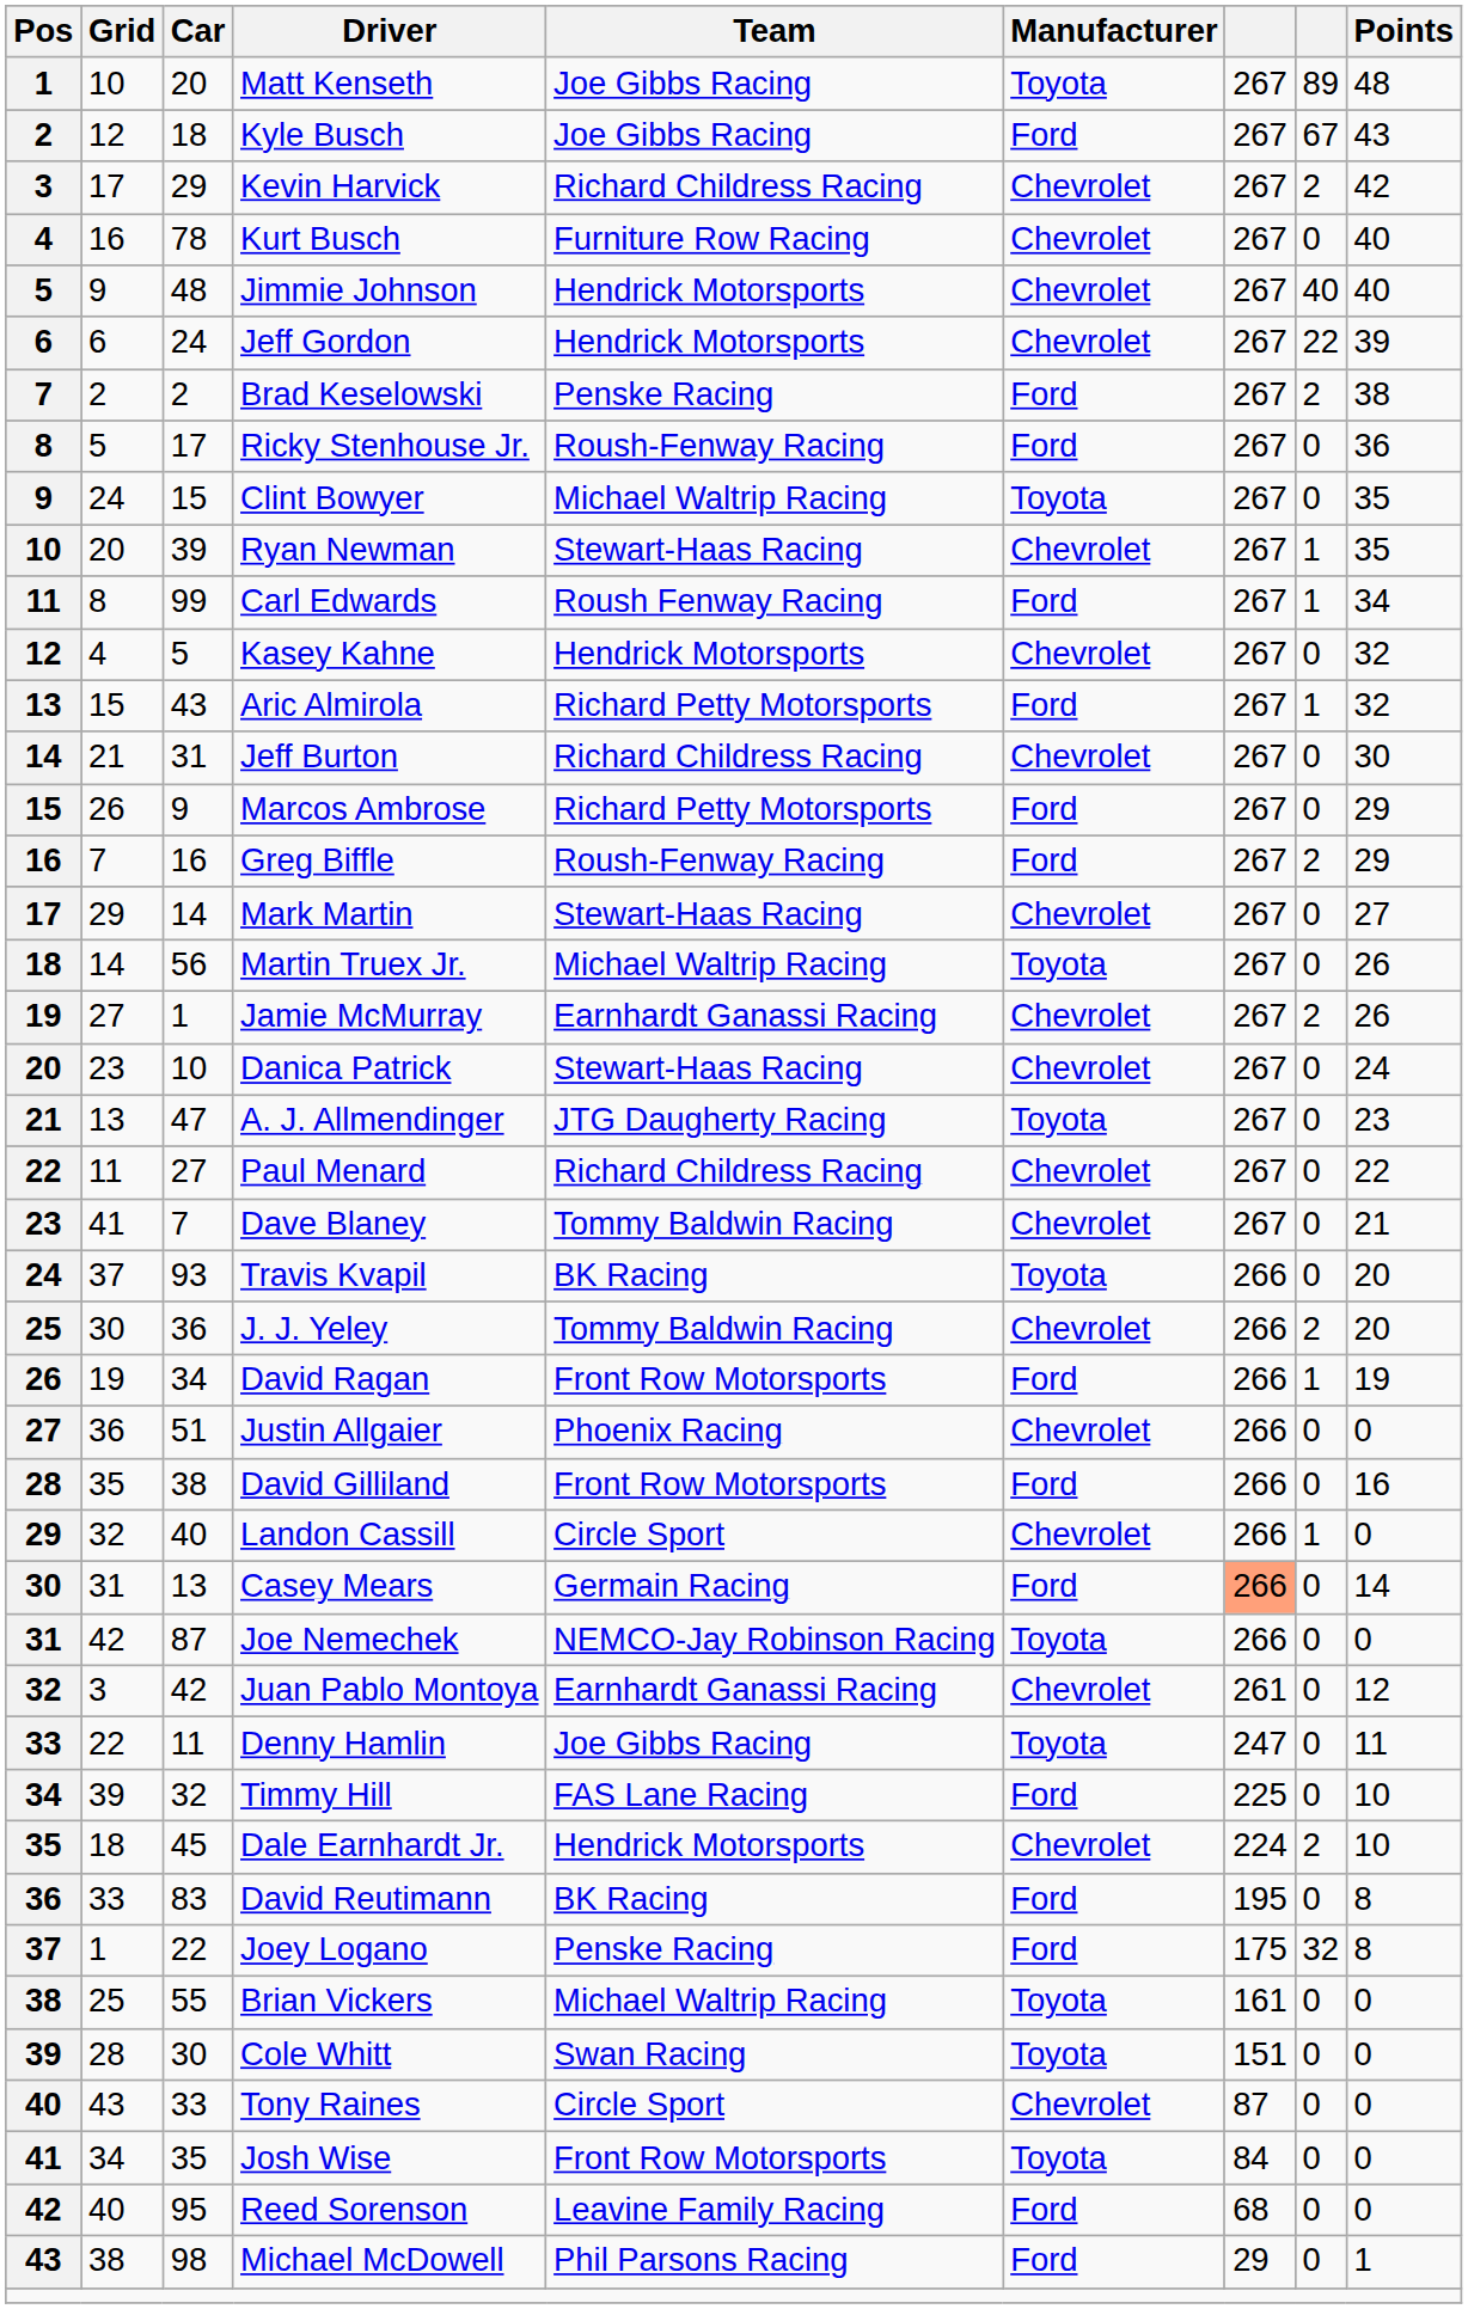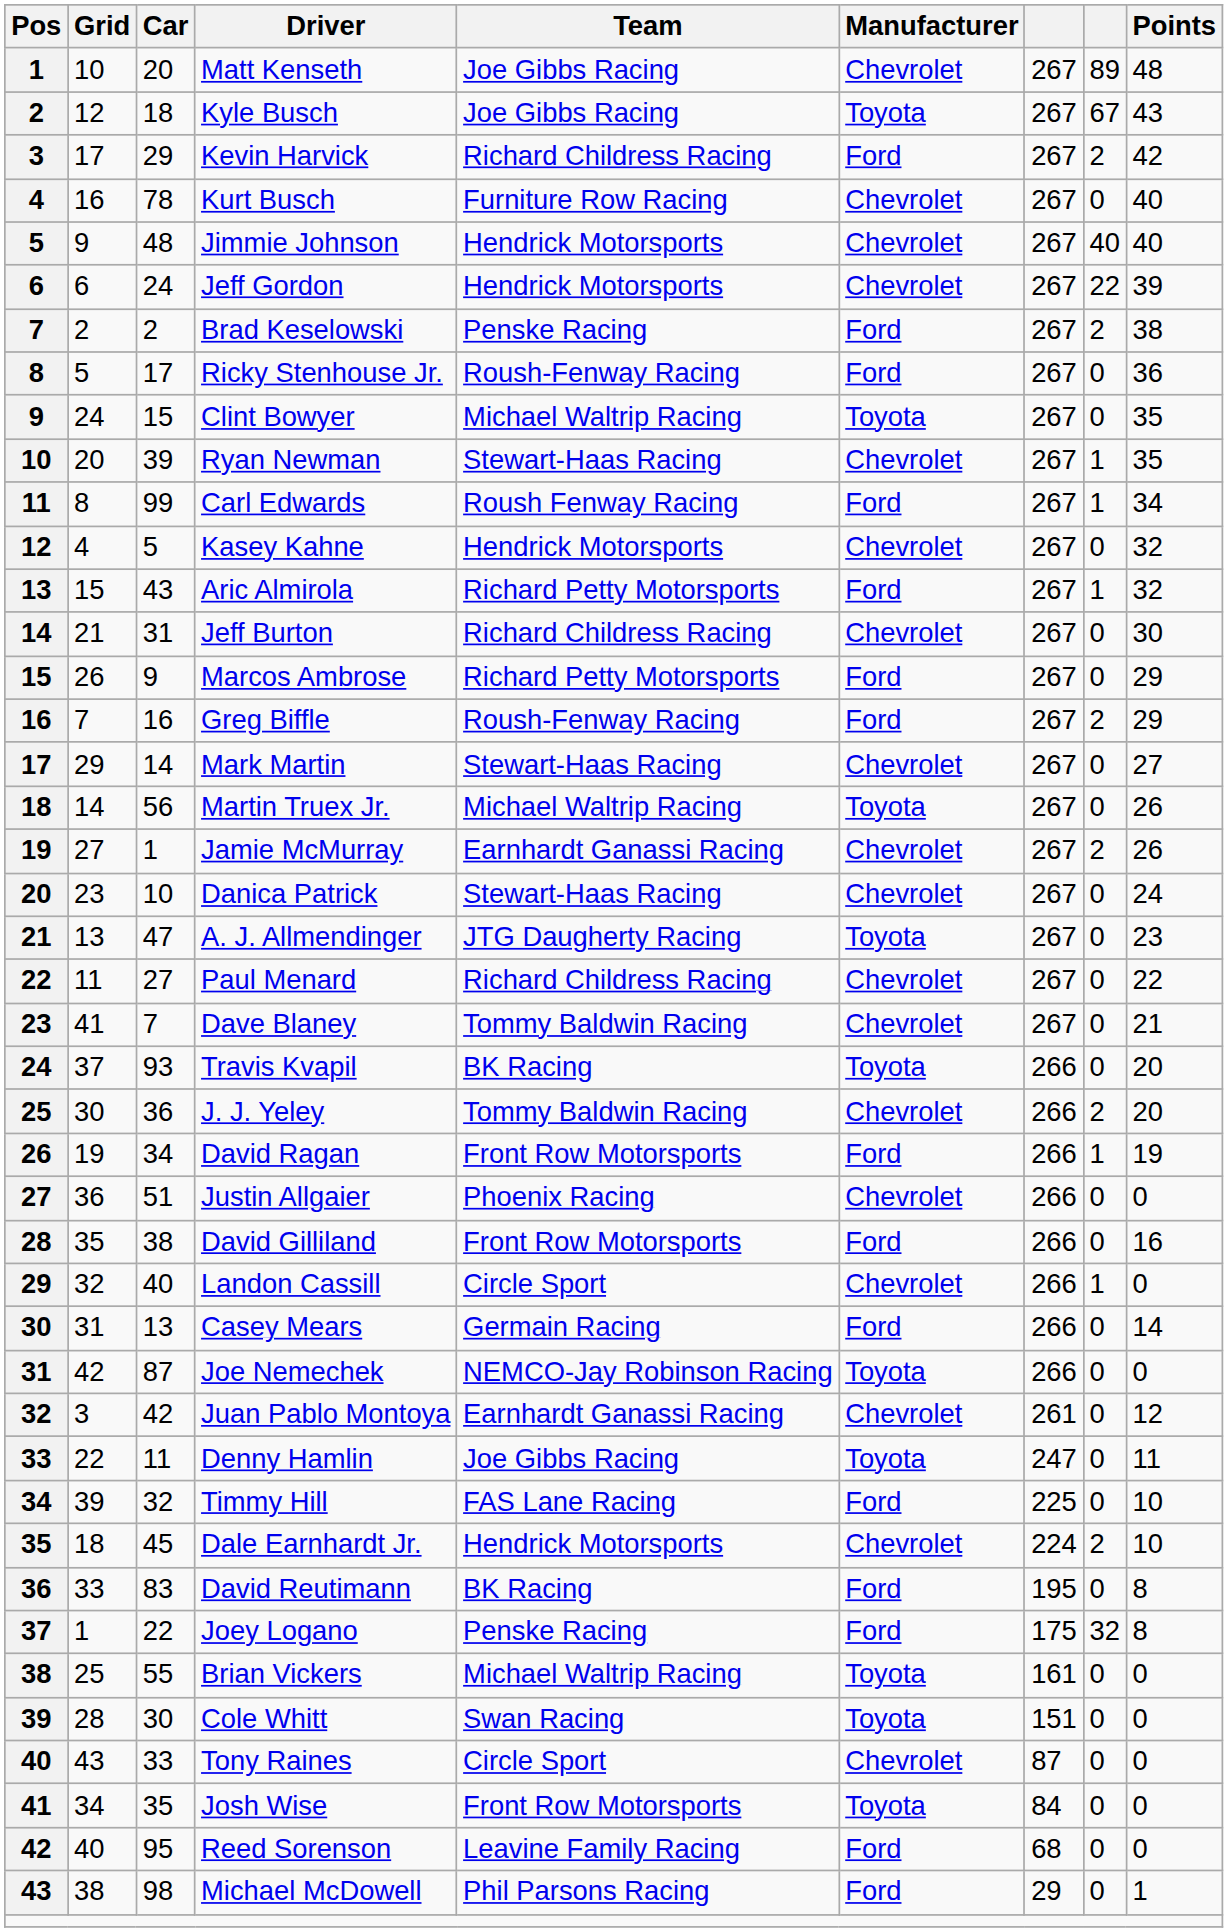Matt Kenseth | Manufacturer: Toyota -> Chevrolet
Kyle Busch | Manufacturer: Ford -> Toyota
Kevin Harvick | Manufacturer: Chevrolet -> Ford
Casey Mears | column 7: lightsalmon background -> no background
